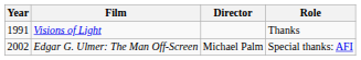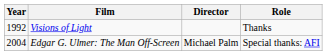Visions of Light | Year: 1991 -> 1992
Edgar G. Ulmer: The Man Off-Screen | Year: 2002 -> 2004
